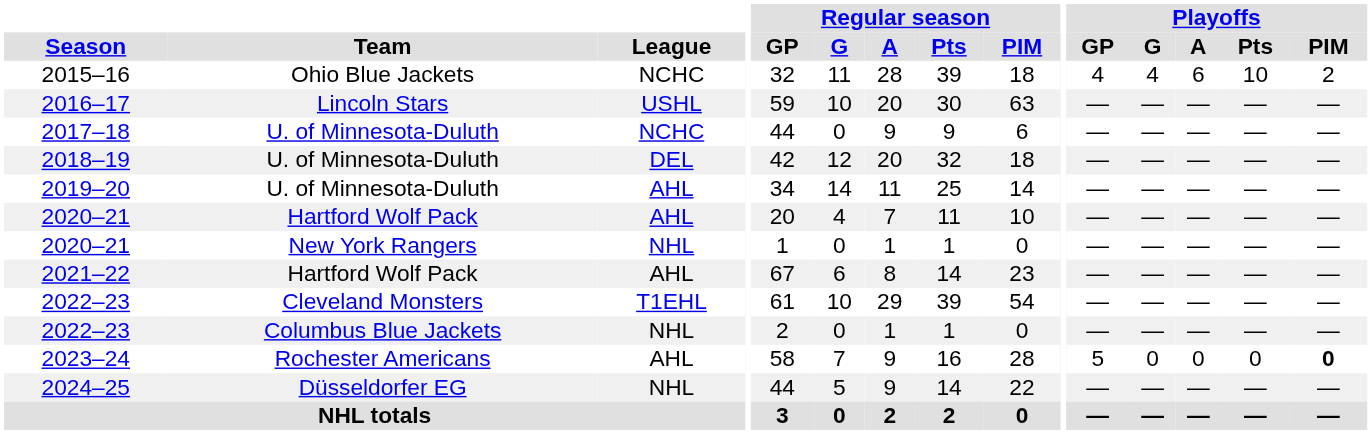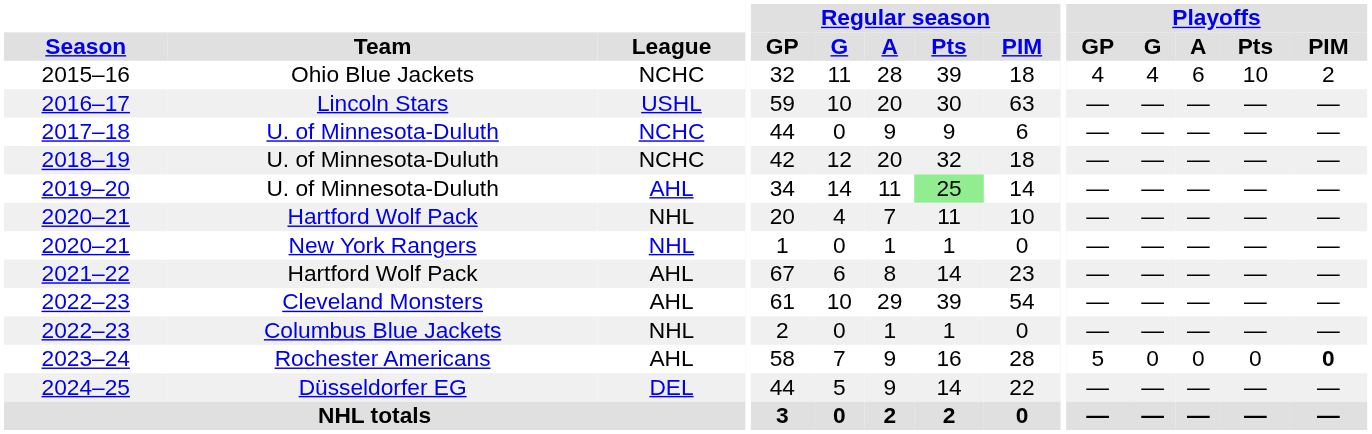2018–19 | League: DEL -> NCHC
2019–20 | Regular season / Pts: no background -> lightgreen background
2020–21 / Hartford Wolf Pack | League: AHL -> NHL
2022–23 / Cleveland Monsters | League: T1EHL -> AHL
2024–25 | League: NHL -> DEL
